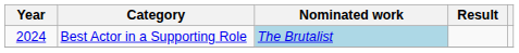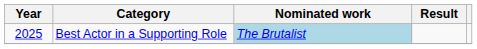Best Actor in a Supporting Role | Year: 2024 -> 2025
